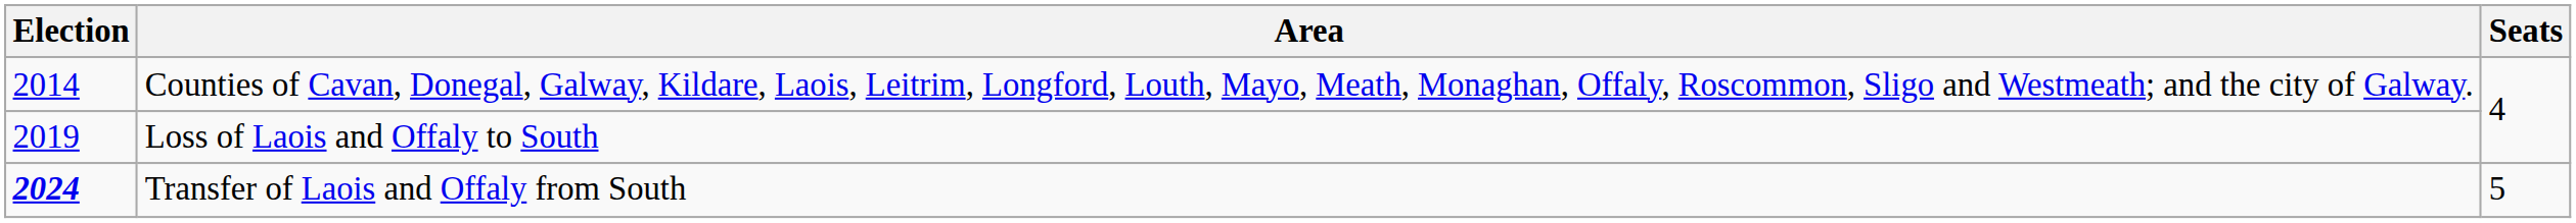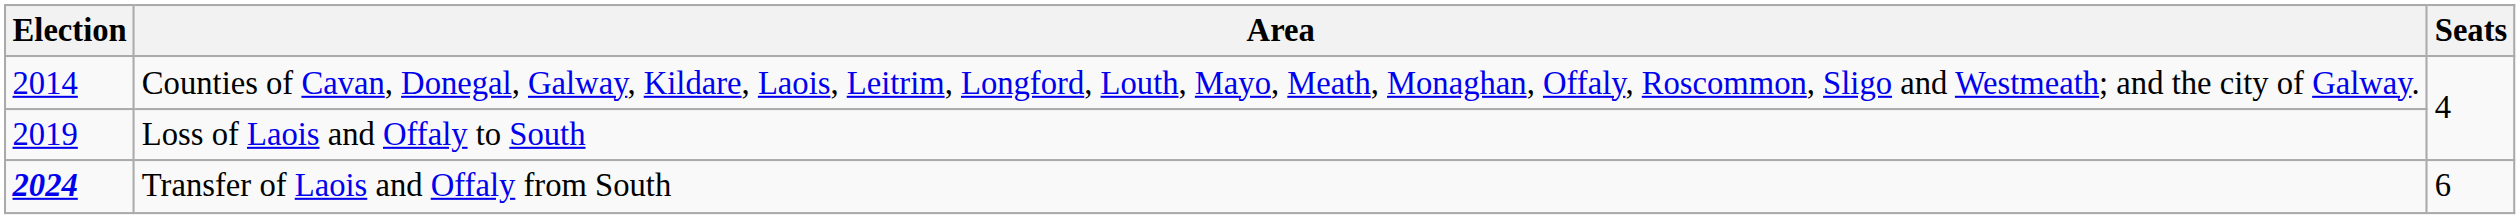Transfer of Laois and Offaly from South | Seats: 5 -> 6
